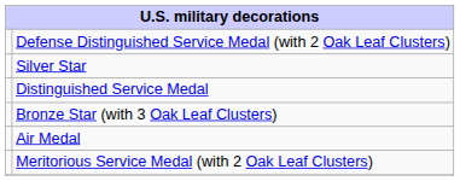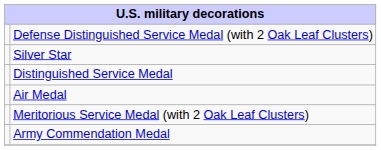- row: Bronze Star (with 3 Oak Leaf Clusters)
+ row: Army Commendation Medal
